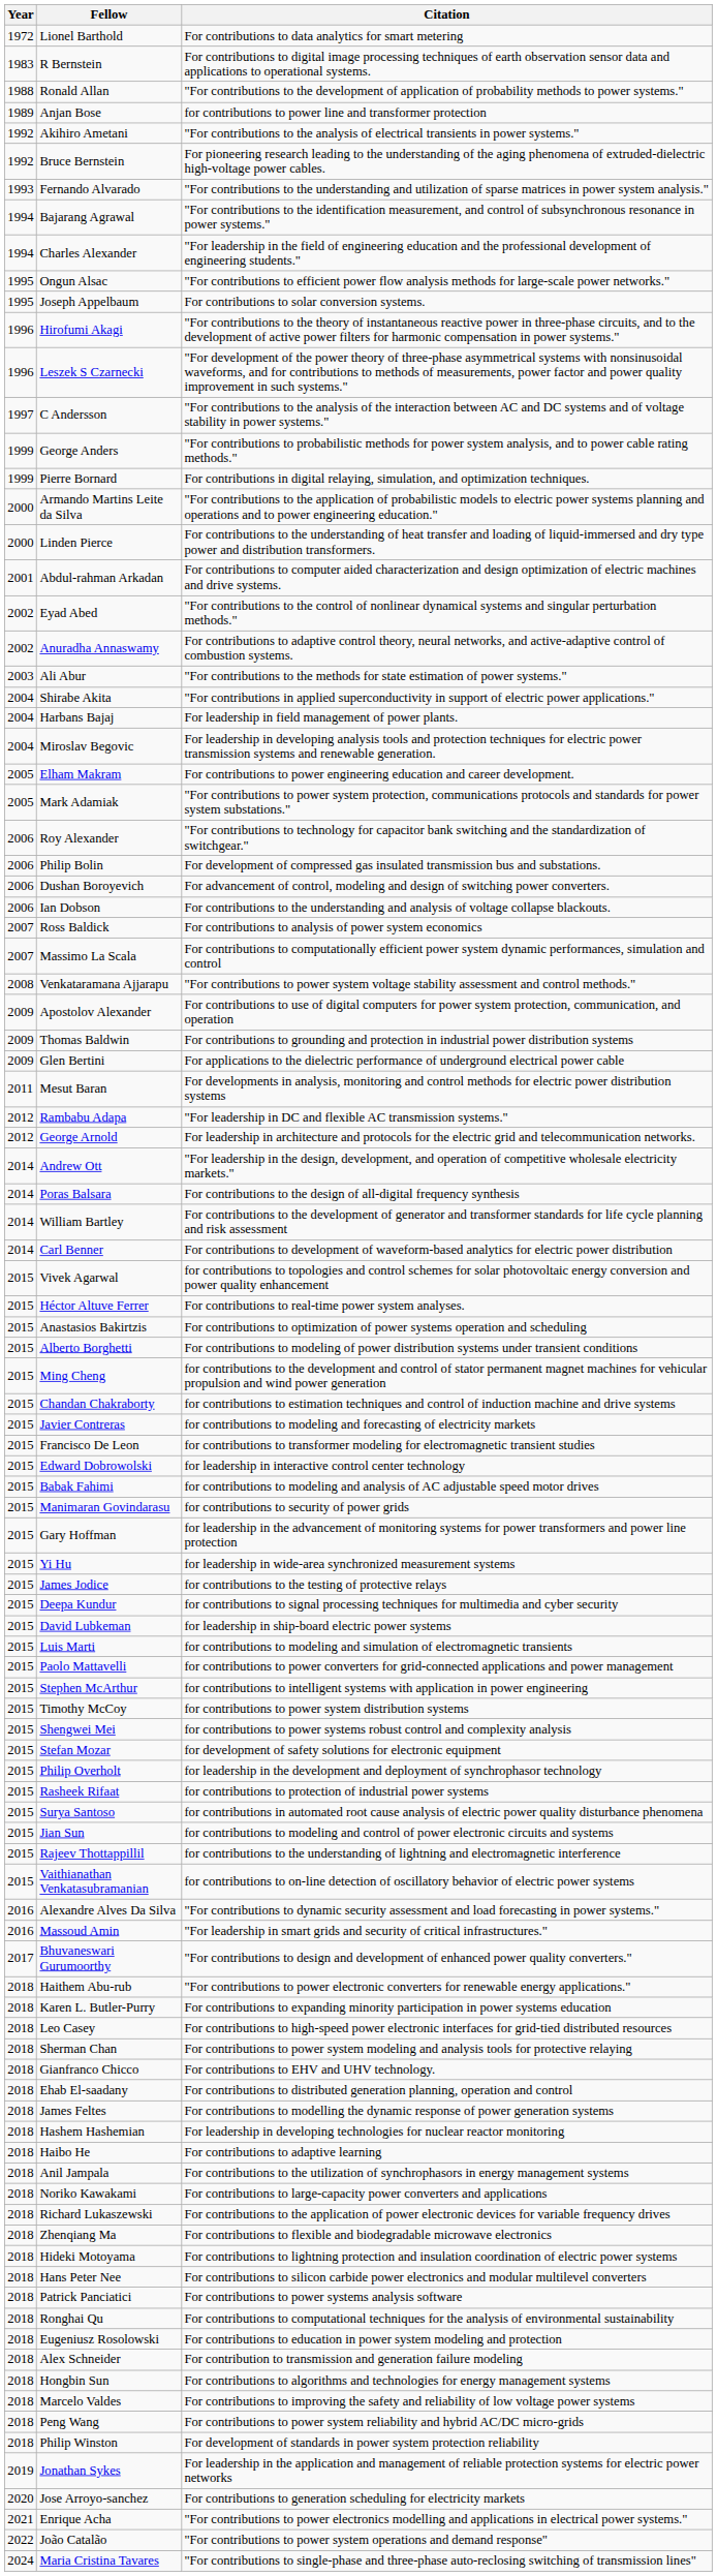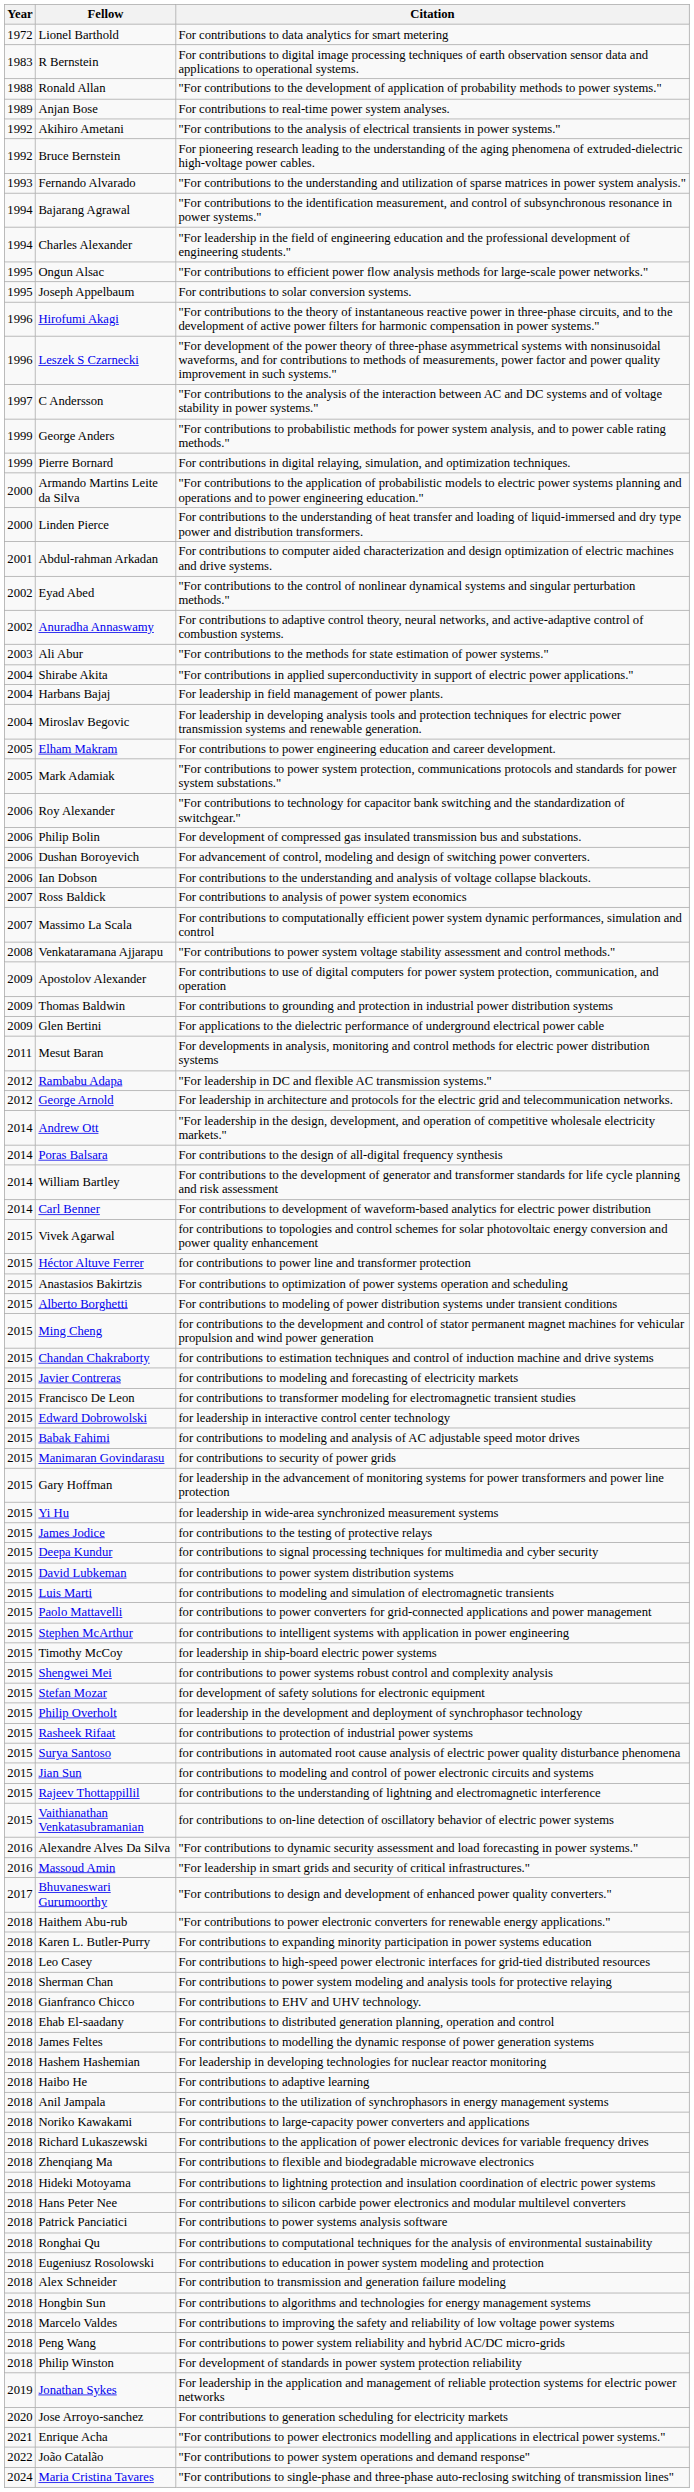Anjan Bose | Citation: for contributions to power line and transformer protection -> For contributions to real-time power system analyses.
Héctor Altuve Ferrer | Citation: For contributions to real-time power system analyses. -> for contributions to power line and transformer protection
David Lubkeman | Citation: for leadership in ship-board electric power systems -> for contributions to power system distribution systems
Timothy McCoy | Citation: for contributions to power system distribution systems -> for leadership in ship-board electric power systems
